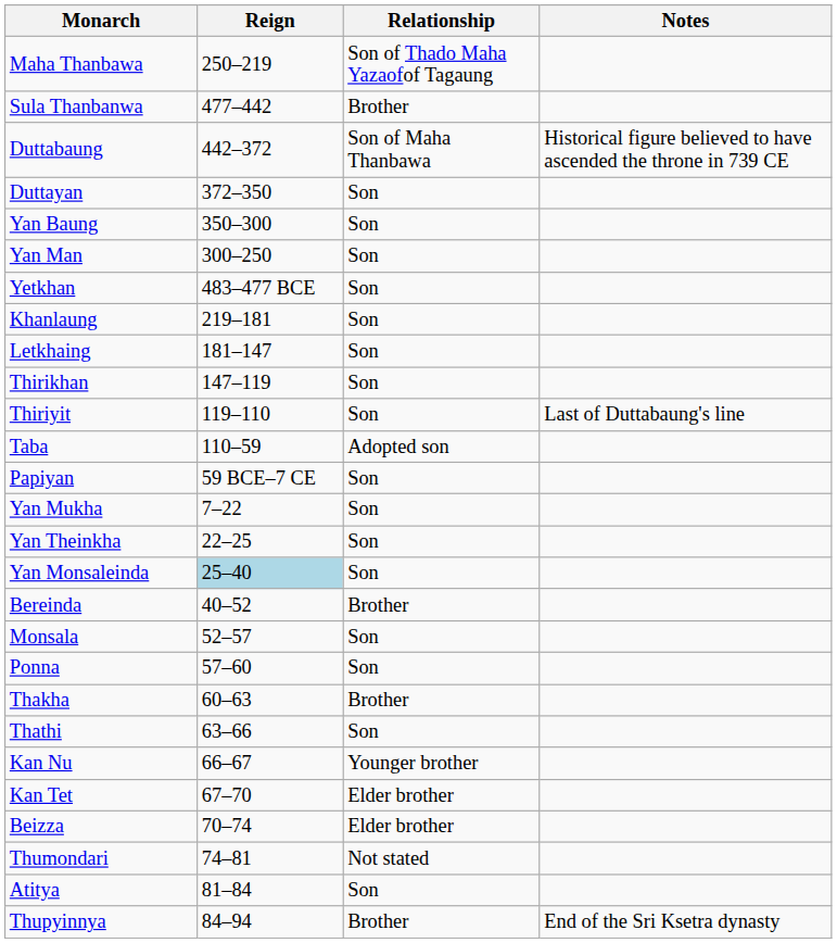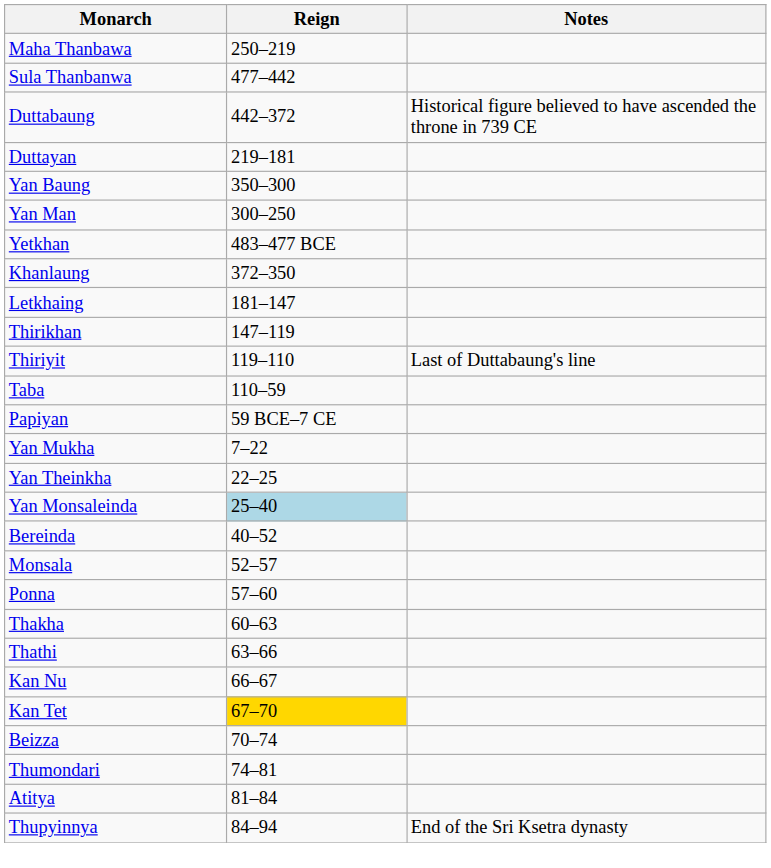- column: Relationship | Son of Thado Maha Yazaofof Tagaung | Brother | Son of Maha Thanbawa | Son | Son | Son | Son | Son | Son | Son | Son | Adopted son | Son | Son | Son | Son | Brother | Son | Son | Brother | Son | Younger brother | Elder brother | Elder brother | Not stated | Son | Brother
Duttayan | Reign: 372–350 -> 219–181
Khanlaung | Reign: 219–181 -> 372–350
Kan Tet | Reign: no background -> gold background
